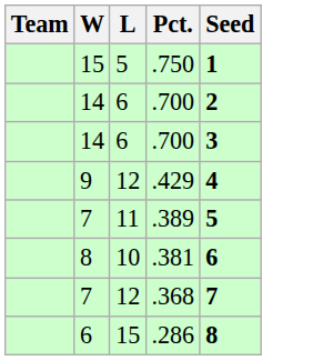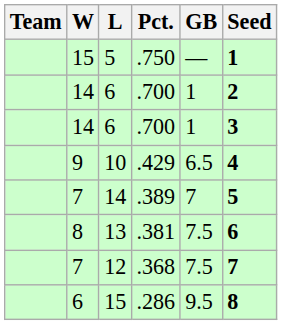+ column: GB | — | 1 | 1 | 6.5 | 7 | 7.5 | 7.5 | 9.5
.429 | L: 12 -> 10
.389 | L: 11 -> 14
.381 | L: 10 -> 13
